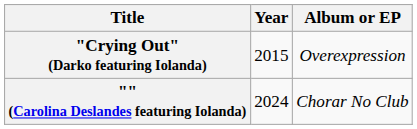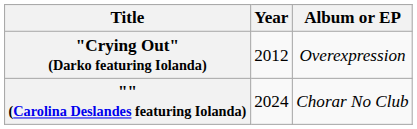"Crying Out" (Darko featuring Iolanda) | Year: 2015 -> 2012
